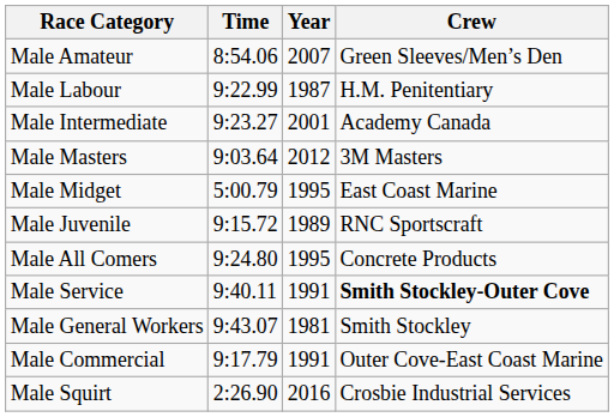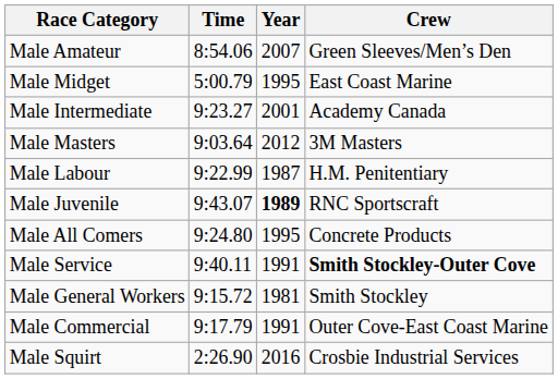rows swapped: Male Labour <-> Male Midget
Male Juvenile | Time: 9:15.72 -> 9:43.07
Male Juvenile | Year: normal -> bold
Male General Workers | Time: 9:43.07 -> 9:15.72
